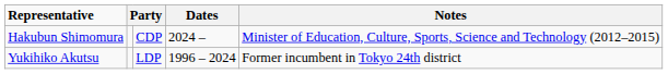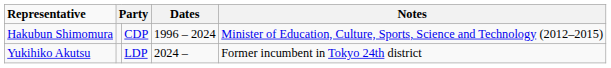Hakubun Shimomura | Dates: 2024 – -> 1996 – 2024
Yukihiko Akutsu | Dates: 1996 – 2024 -> 2024 –
